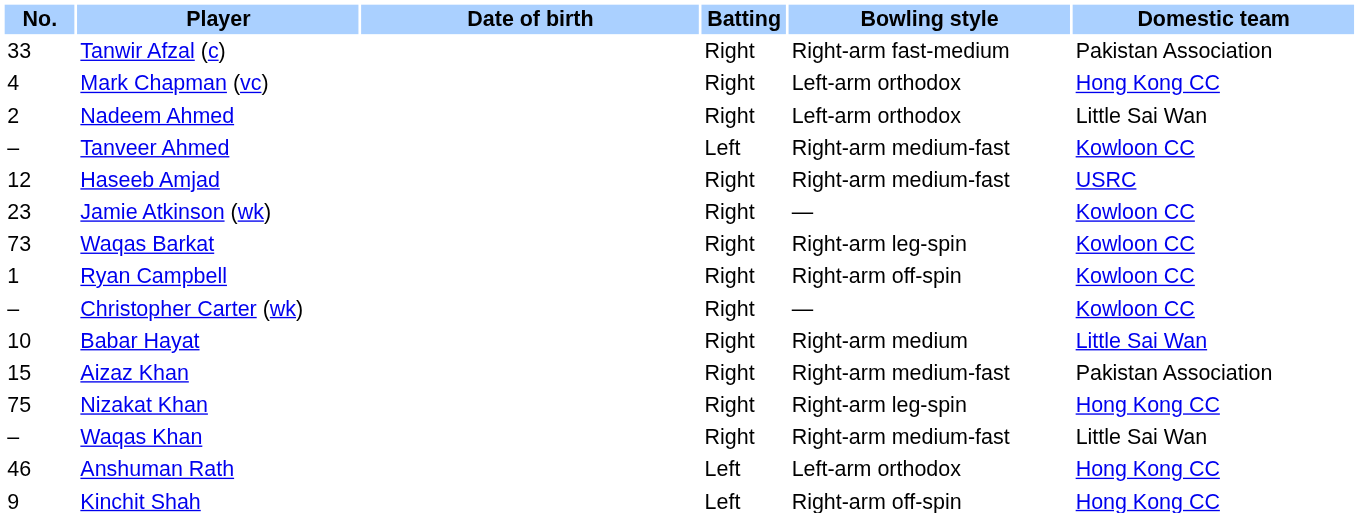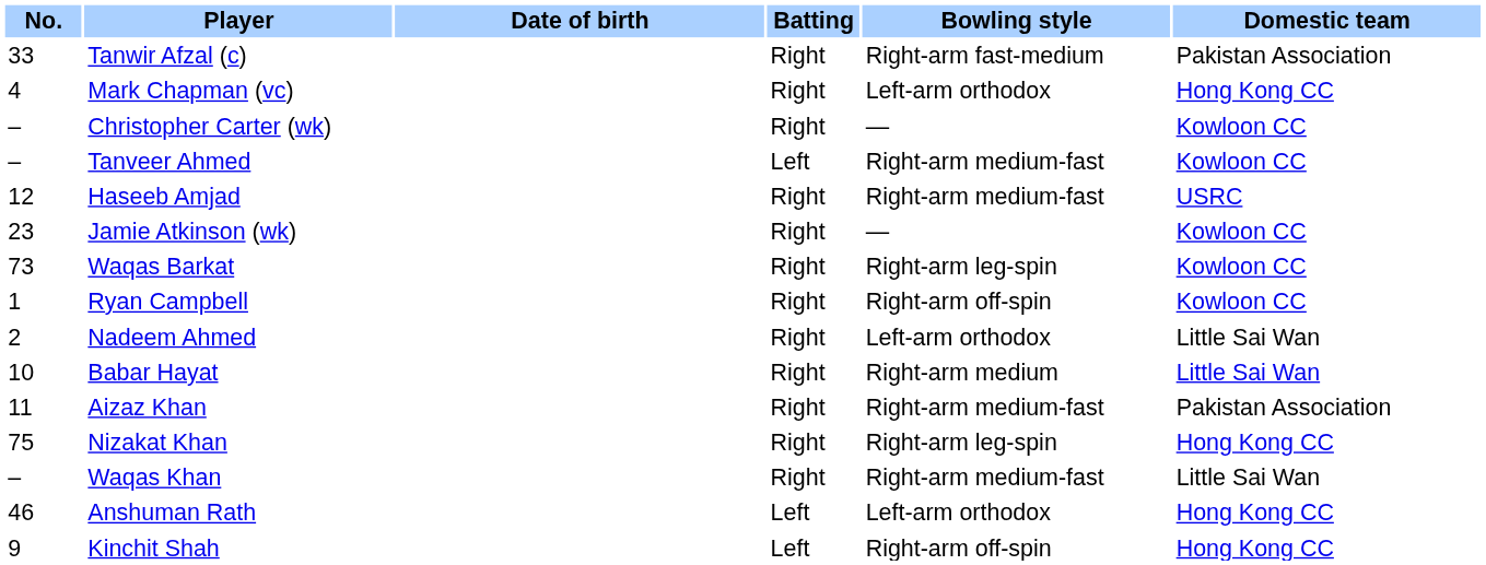rows swapped: Nadeem Ahmed <-> Christopher Carter (wk)
Aizaz Khan | No.: 15 -> 11
